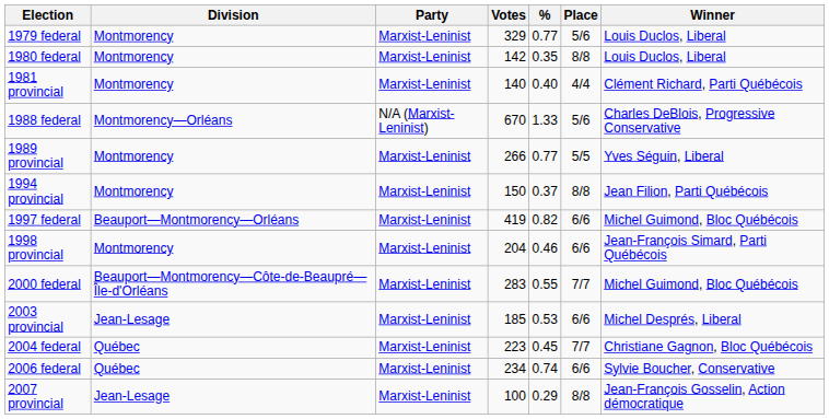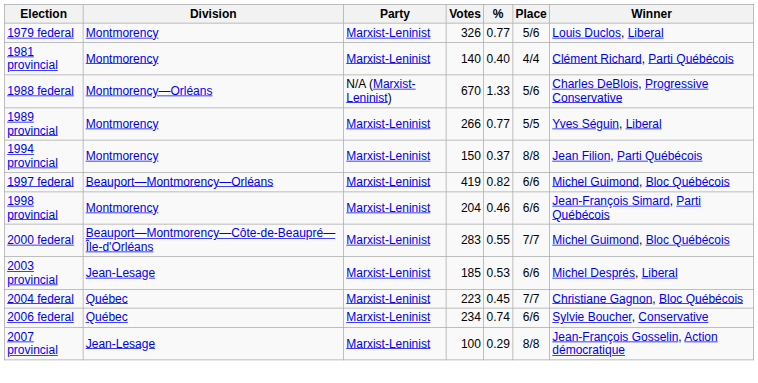1979 federal | Votes: 329 -> 326
- row: 1980 federal | Montmorency | Marxist-Leninist | 142 | 0.35 | 8/8 | Louis Duclos, Liberal
